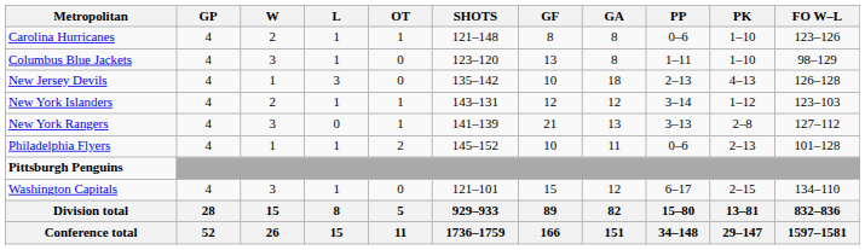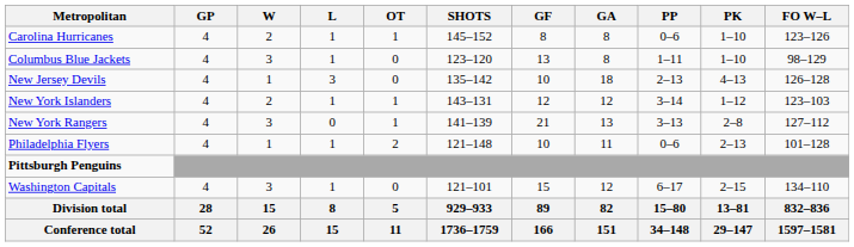Carolina Hurricanes | SHOTS: 121–148 -> 145–152
Philadelphia Flyers | SHOTS: 145–152 -> 121–148
